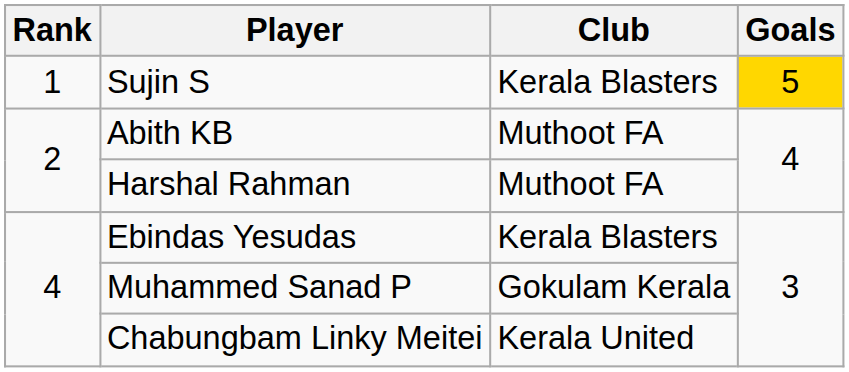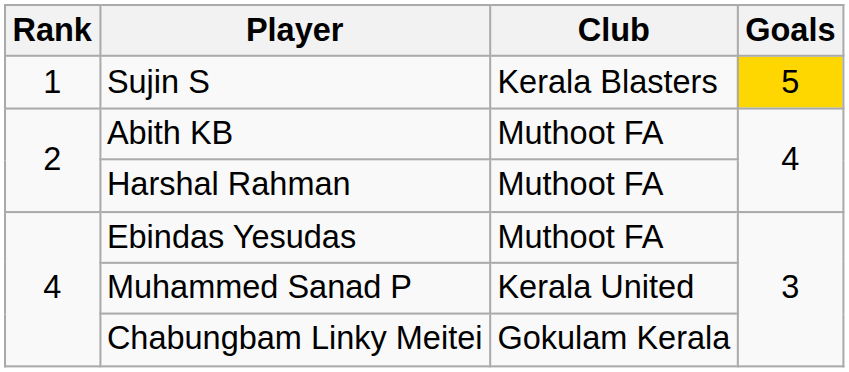Ebindas Yesudas | Club: Kerala Blasters -> Muthoot FA
Muhammed Sanad P | Club: Gokulam Kerala -> Kerala United
Chabungbam Linky Meitei | Club: Kerala United -> Gokulam Kerala
